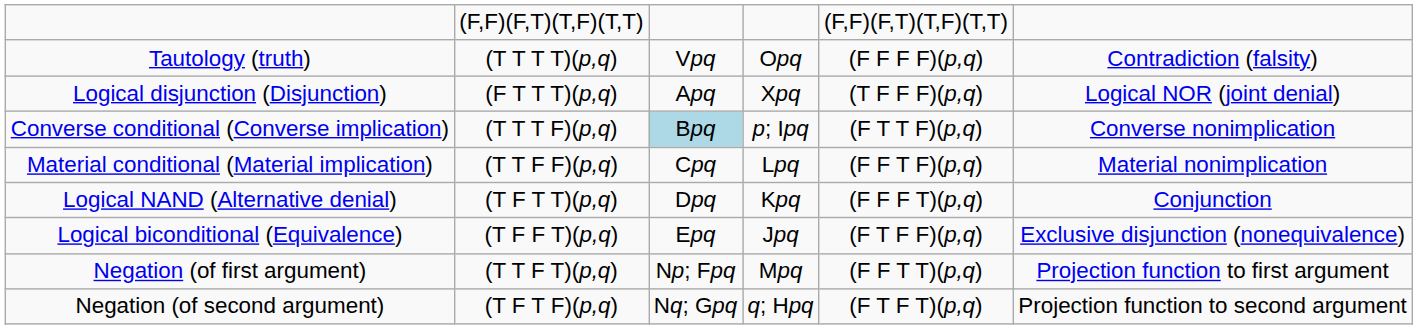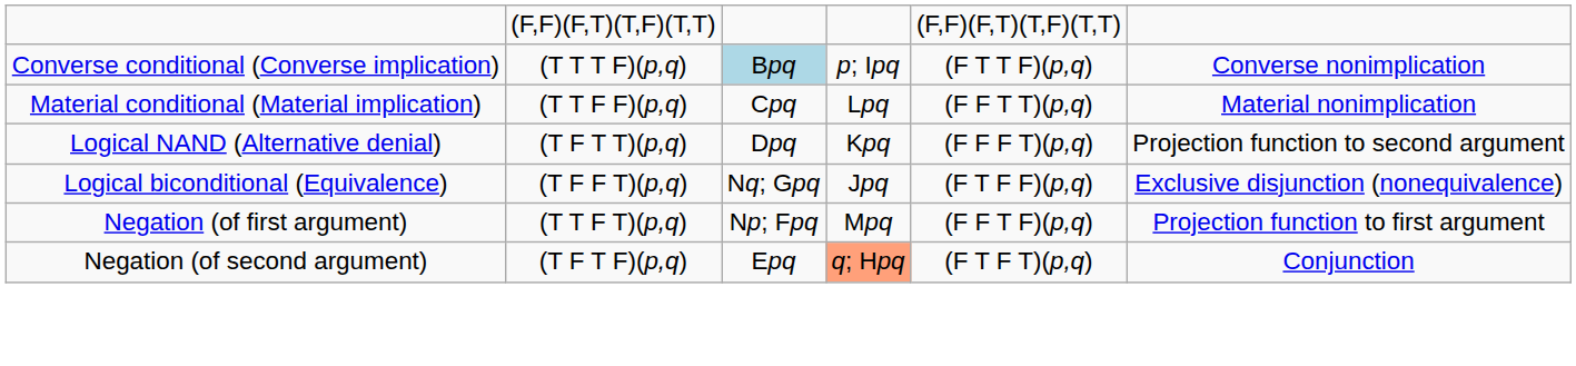- row: Tautology (truth) | (T T T T)(p,q) | Vpq | Opq | (F F F F)(p,q) | Contradiction (falsity)
- row: Logical disjunction (Disjunction) | (F T T T)(p,q) | Apq | Xpq | (T F F F)(p,q) | Logical NOR (joint denial)
Material conditional (Material implication) | column 5: (F F T F)(p,q) -> (F F T T)(p,q)
Logical NAND (Alternative denial) | column 6: Conjunction -> Projection function to second argument
Logical biconditional (Equivalence) | column 3: Epq -> Nq; Gpq
Negation (of first argument) | column 5: (F F T T)(p,q) -> (F F T F)(p,q)
Negation (of second argument) | column 3: Nq; Gpq -> Epq
Negation (of second argument) | column 4: no background -> lightsalmon background
Negation (of second argument) | column 6: Projection function to second argument -> Conjunction
